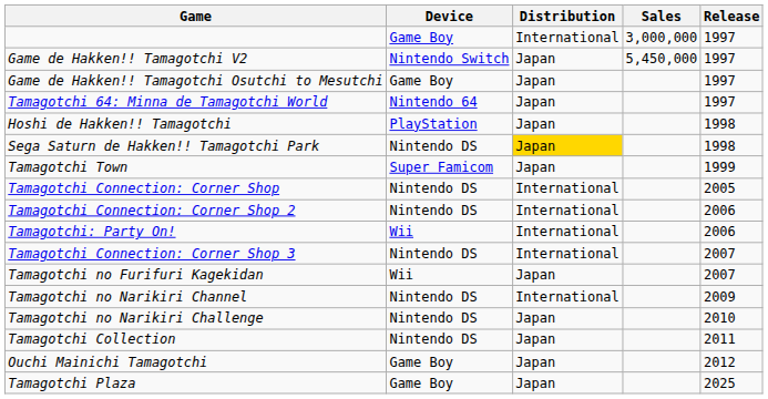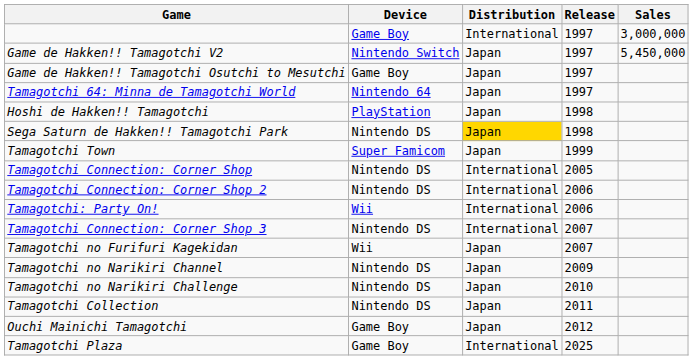columns swapped: Release <-> Sales
Tamagotchi no Narikiri Channel | Distribution: International -> Japan
Tamagotchi Plaza | Distribution: Japan -> International
